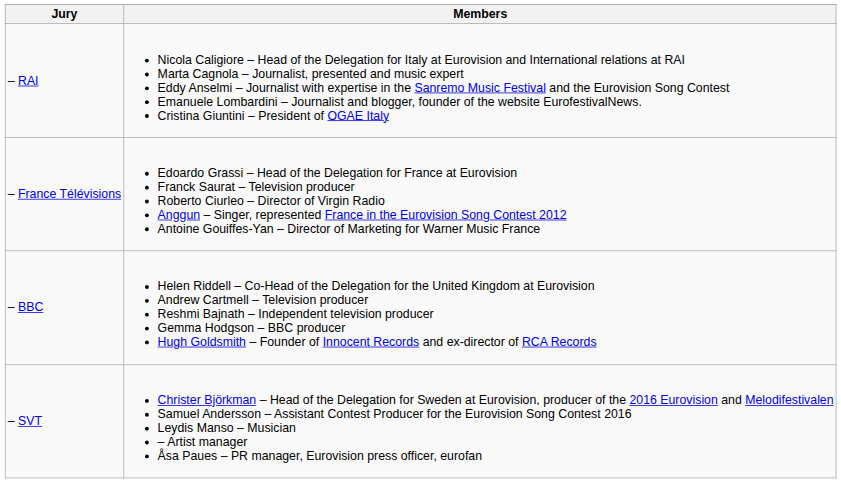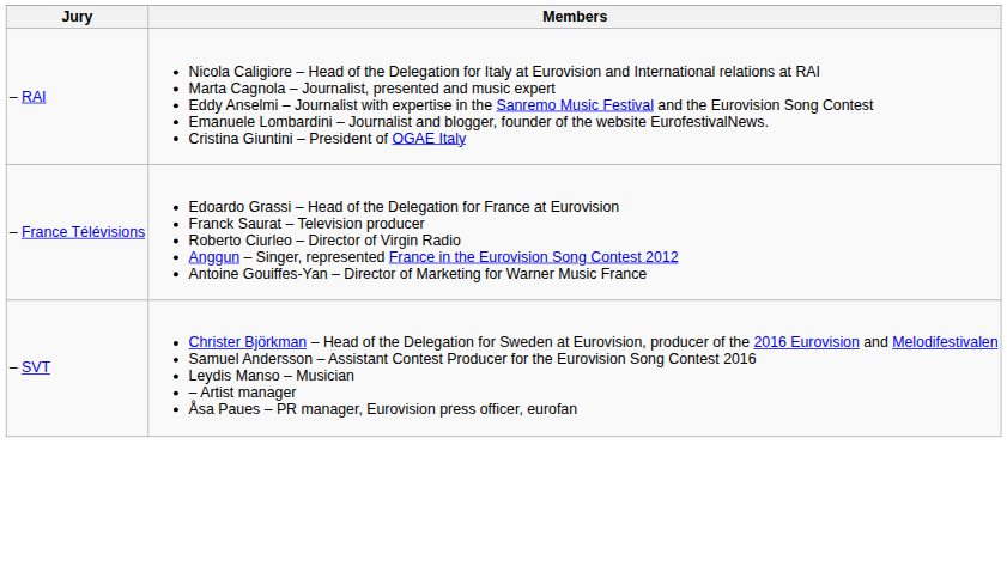- row: – BBC | Helen Riddell – Co-Head of the Delegation for the United Kingdom at Eurovision Andrew Cartmell – Television producer Reshmi Bajnath – Independent television producer Gemma Hodgson – BBC producer Hugh Goldsmith – Founder of Innocent Records and ex-director of RCA Records
